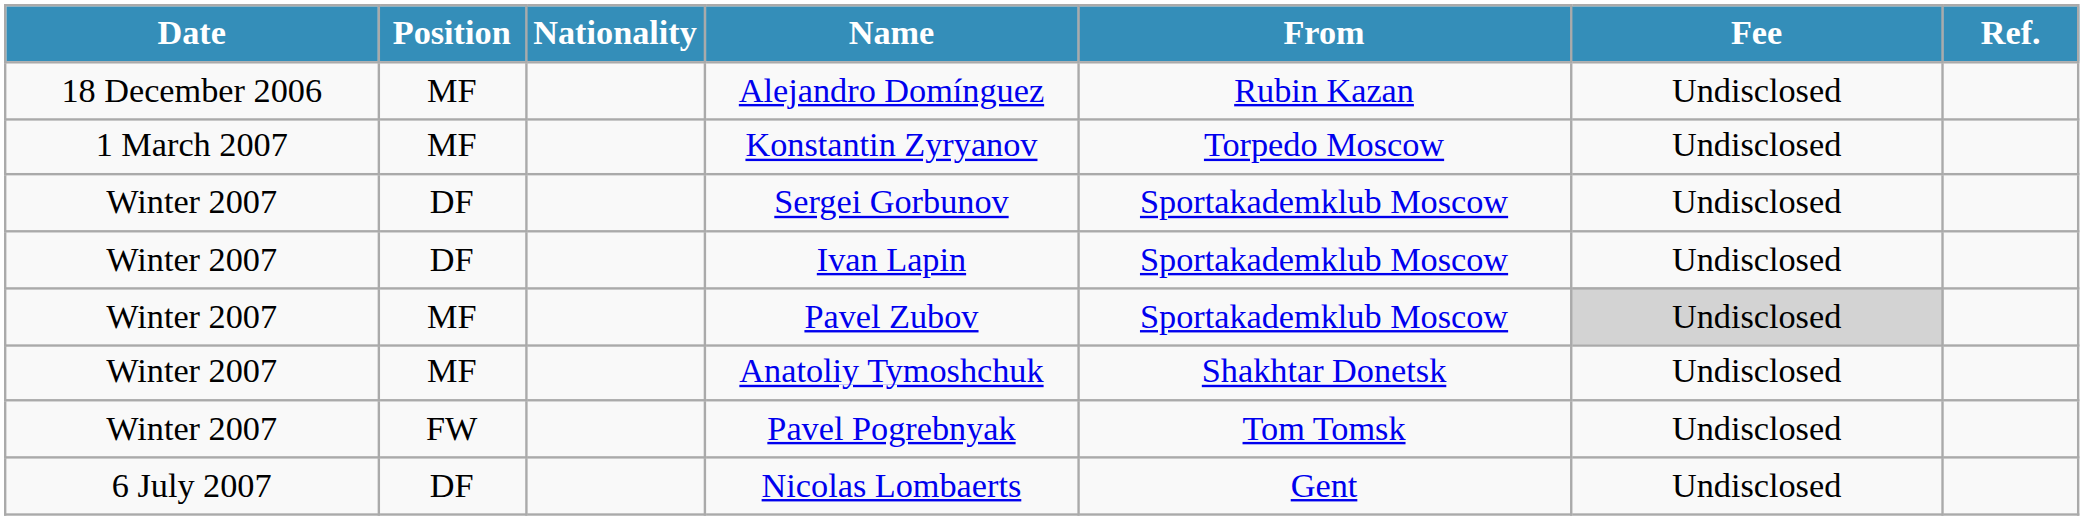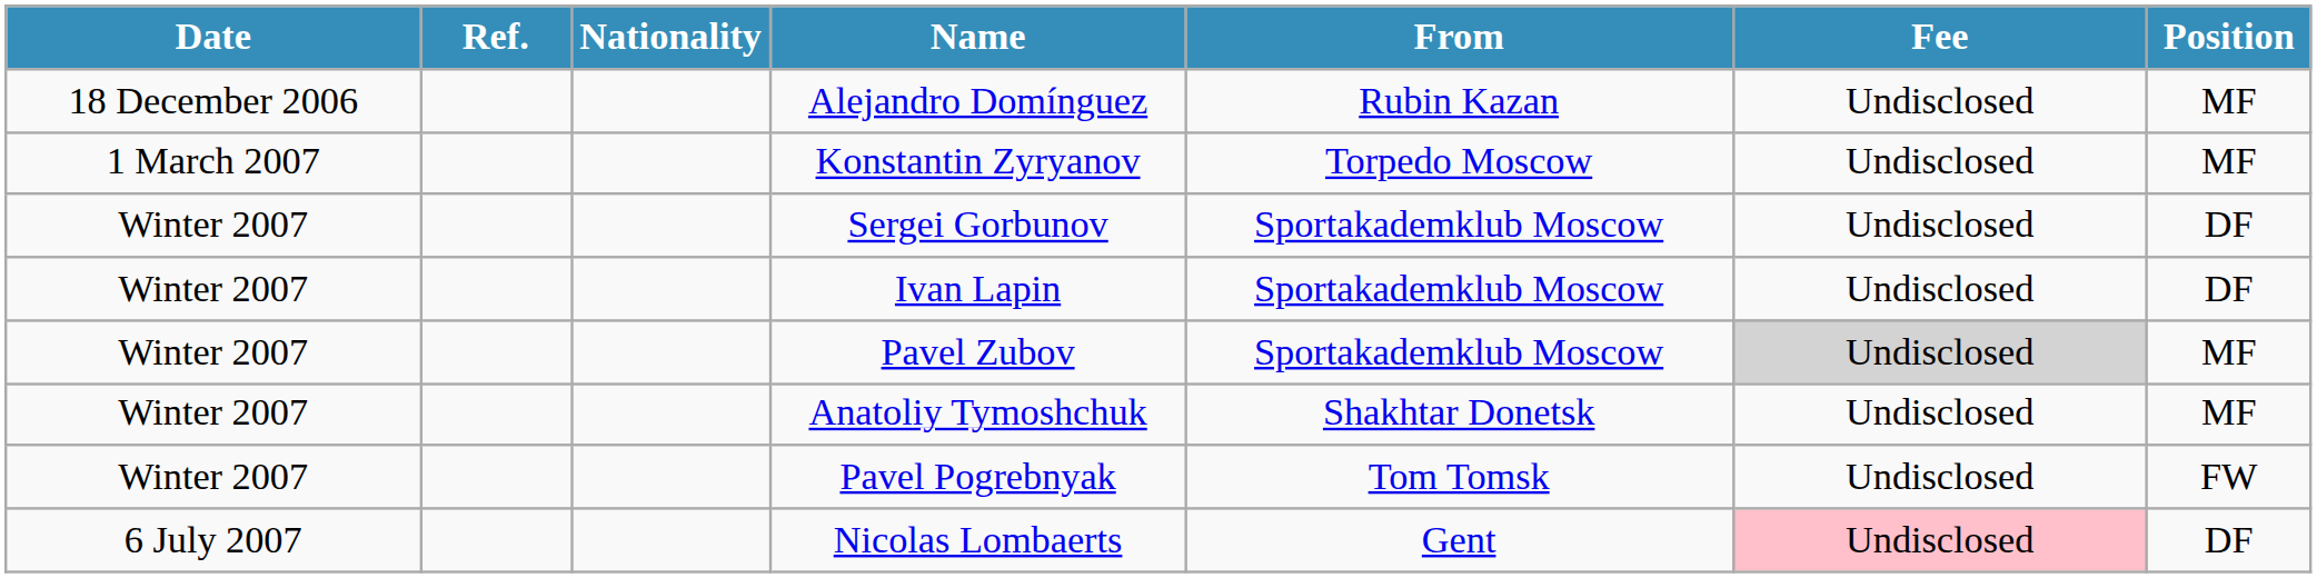columns swapped: Position <-> Ref.
Nicolas Lombaerts | Fee: no background -> pink background
